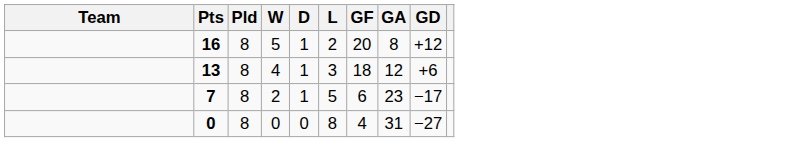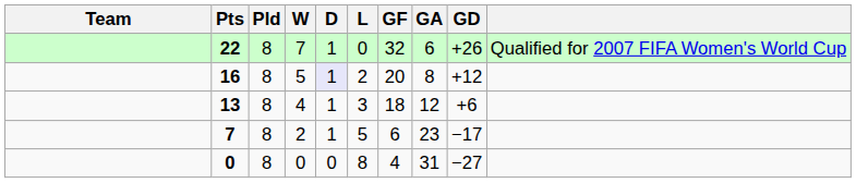+ row: 22 | 8 | 7 | 1 | 0 | 32 | 6 | +26 | Qualified for 2007 FIFA Women's World Cup
16 | D: no background -> lavender background
